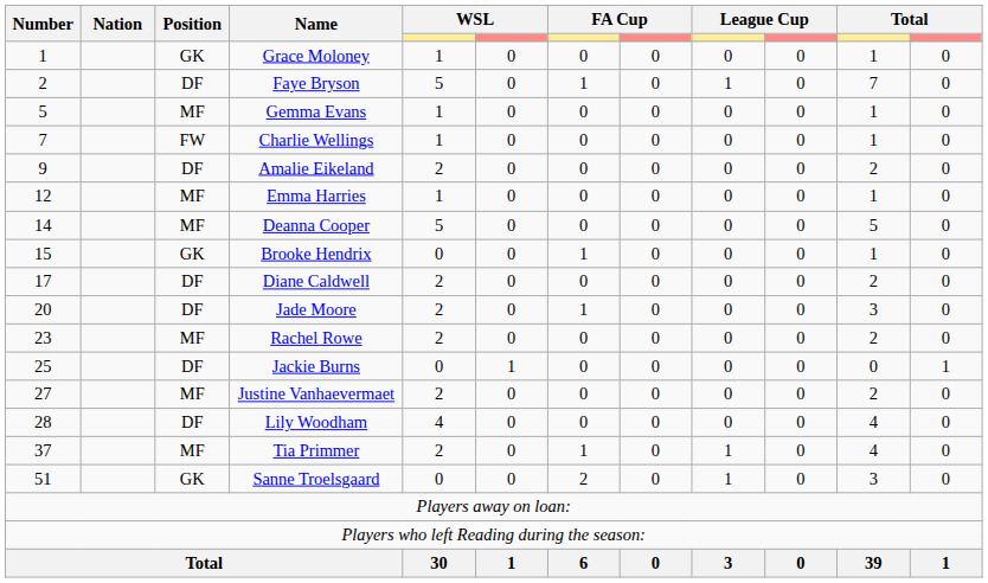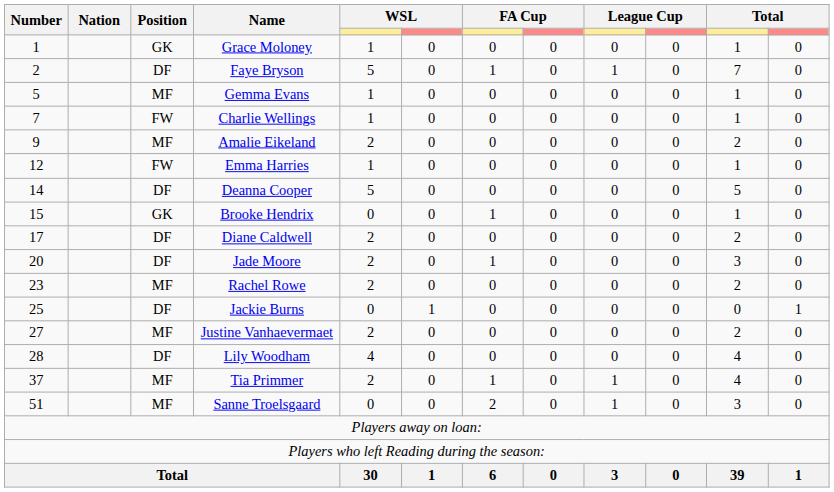Amalie Eikeland | Position: DF -> MF
Emma Harries | Position: MF -> FW
Deanna Cooper | Position: MF -> DF
Sanne Troelsgaard | Position: GK -> MF
